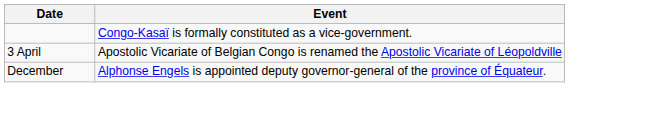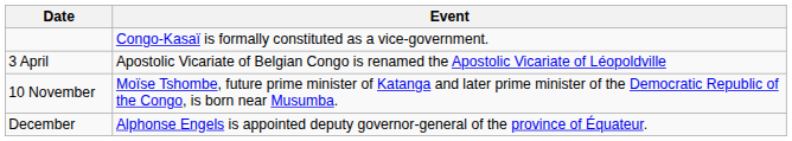+ row: 10 November | Moïse Tshombe, future prime minister of Katanga and later prime minister of the Democratic Republic of the Congo, is born near Musumba.
